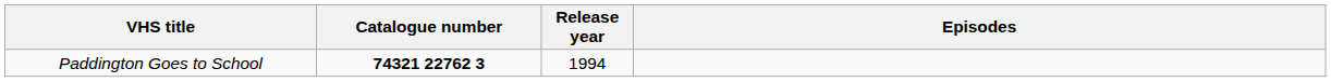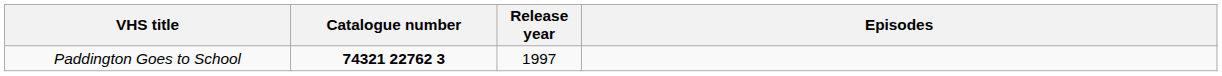Paddington Goes to School | Release year: 1994 -> 1997
